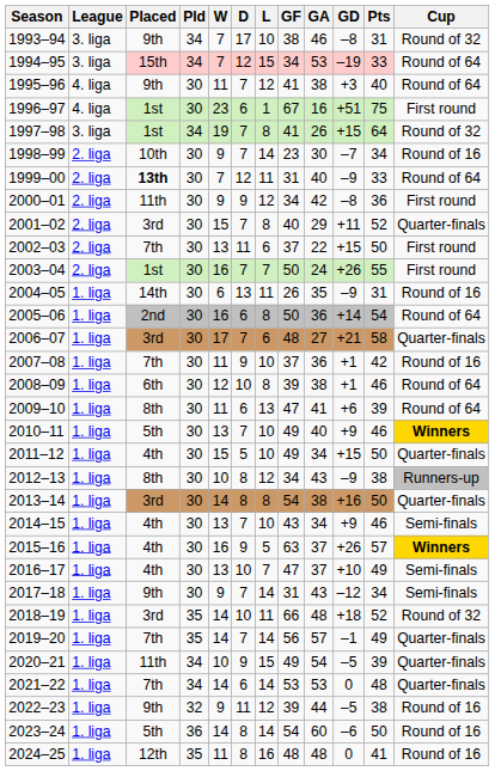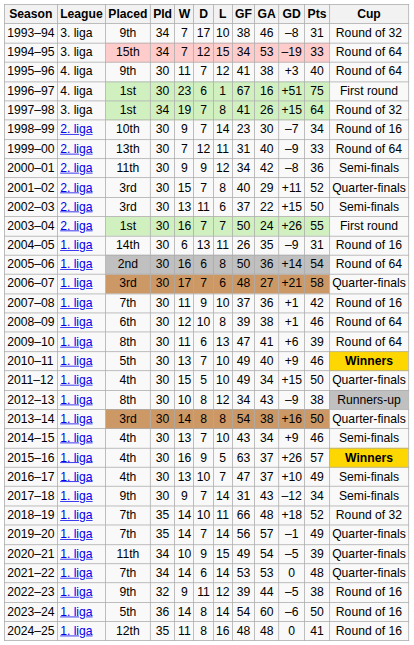1999–00 | Placed: bold -> normal
2000–01 | Cup: First round -> Semi-finals
2002–03 | Placed: 7th -> 3rd
2002–03 | Cup: First round -> Semi-finals
2018–19 | Placed: 3rd -> 7th
